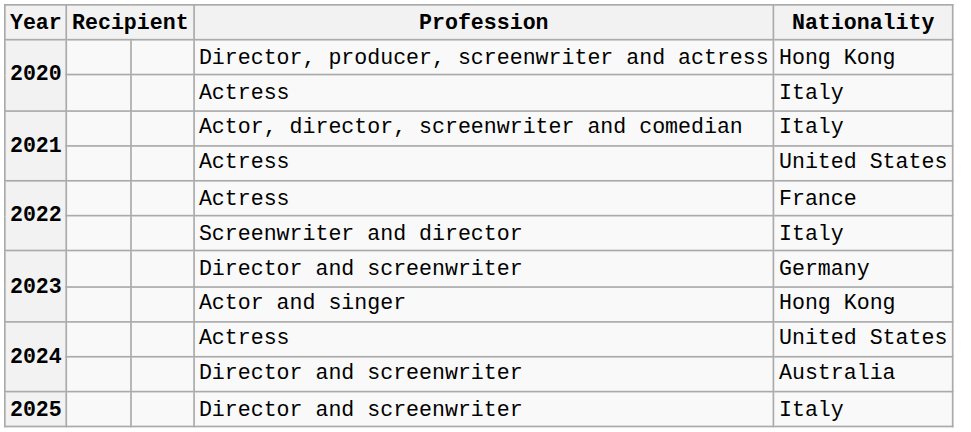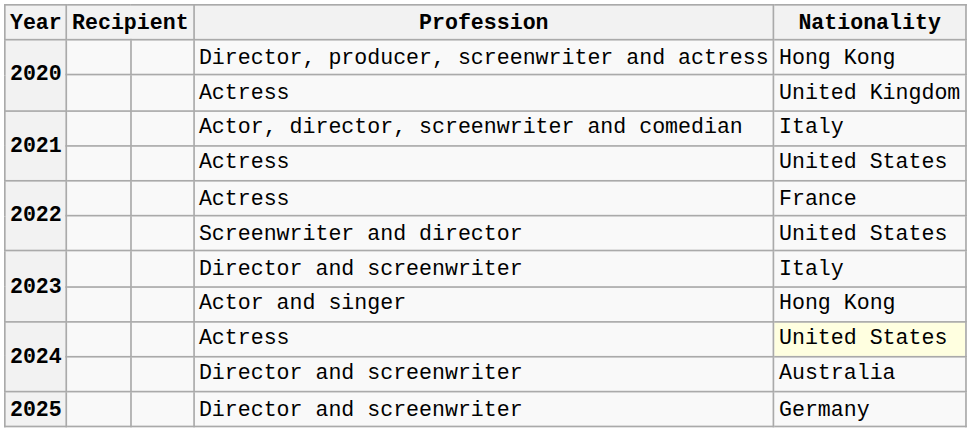2020 / Actress | Nationality: Italy -> United Kingdom
2022 / Screenwriter and director | Nationality: Italy -> United States
2023 / Director and screenwriter | Nationality: Germany -> Italy
2024 / Actress | Nationality: no background -> lightyellow background
2025 | Nationality: Italy -> Germany
